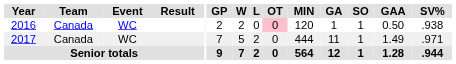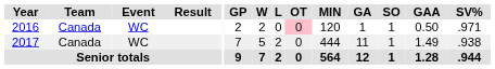2016 | SV%: .938 -> .971
2017 | SV%: .971 -> .938
